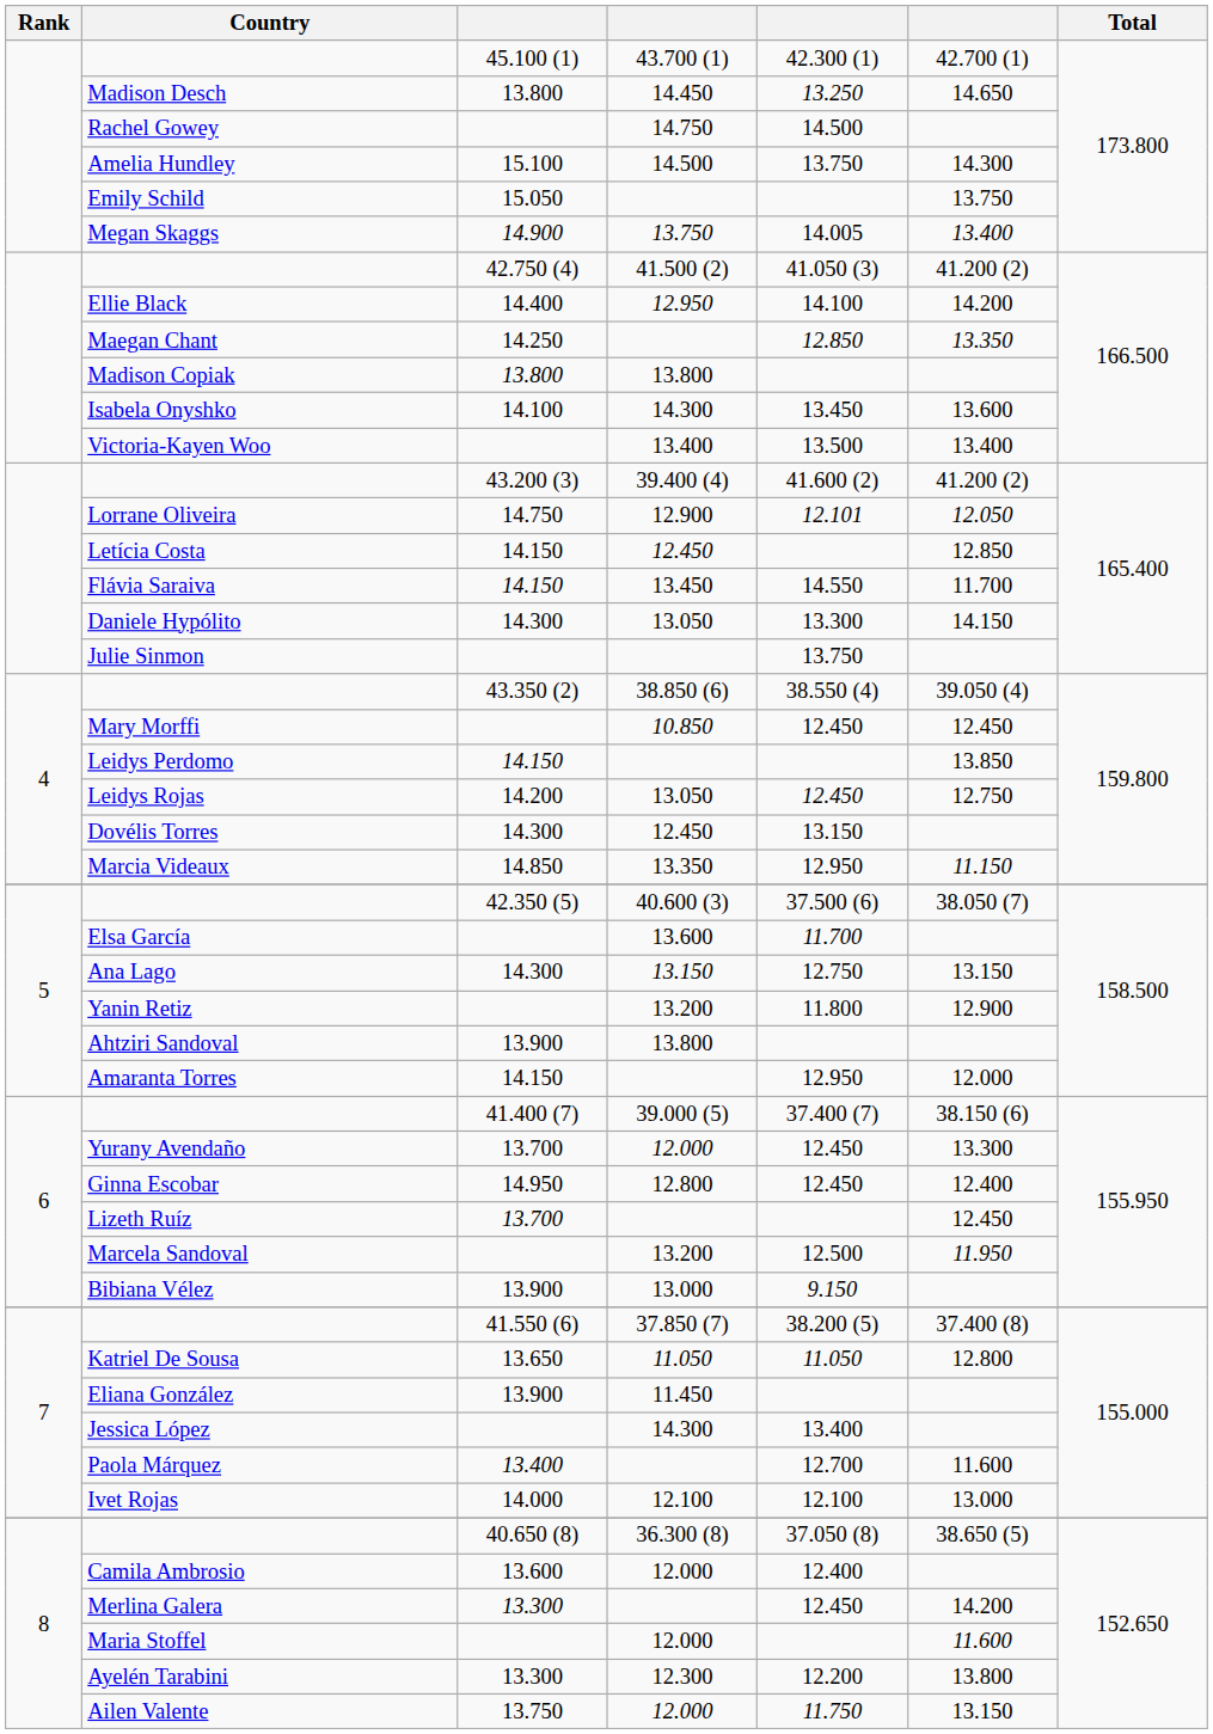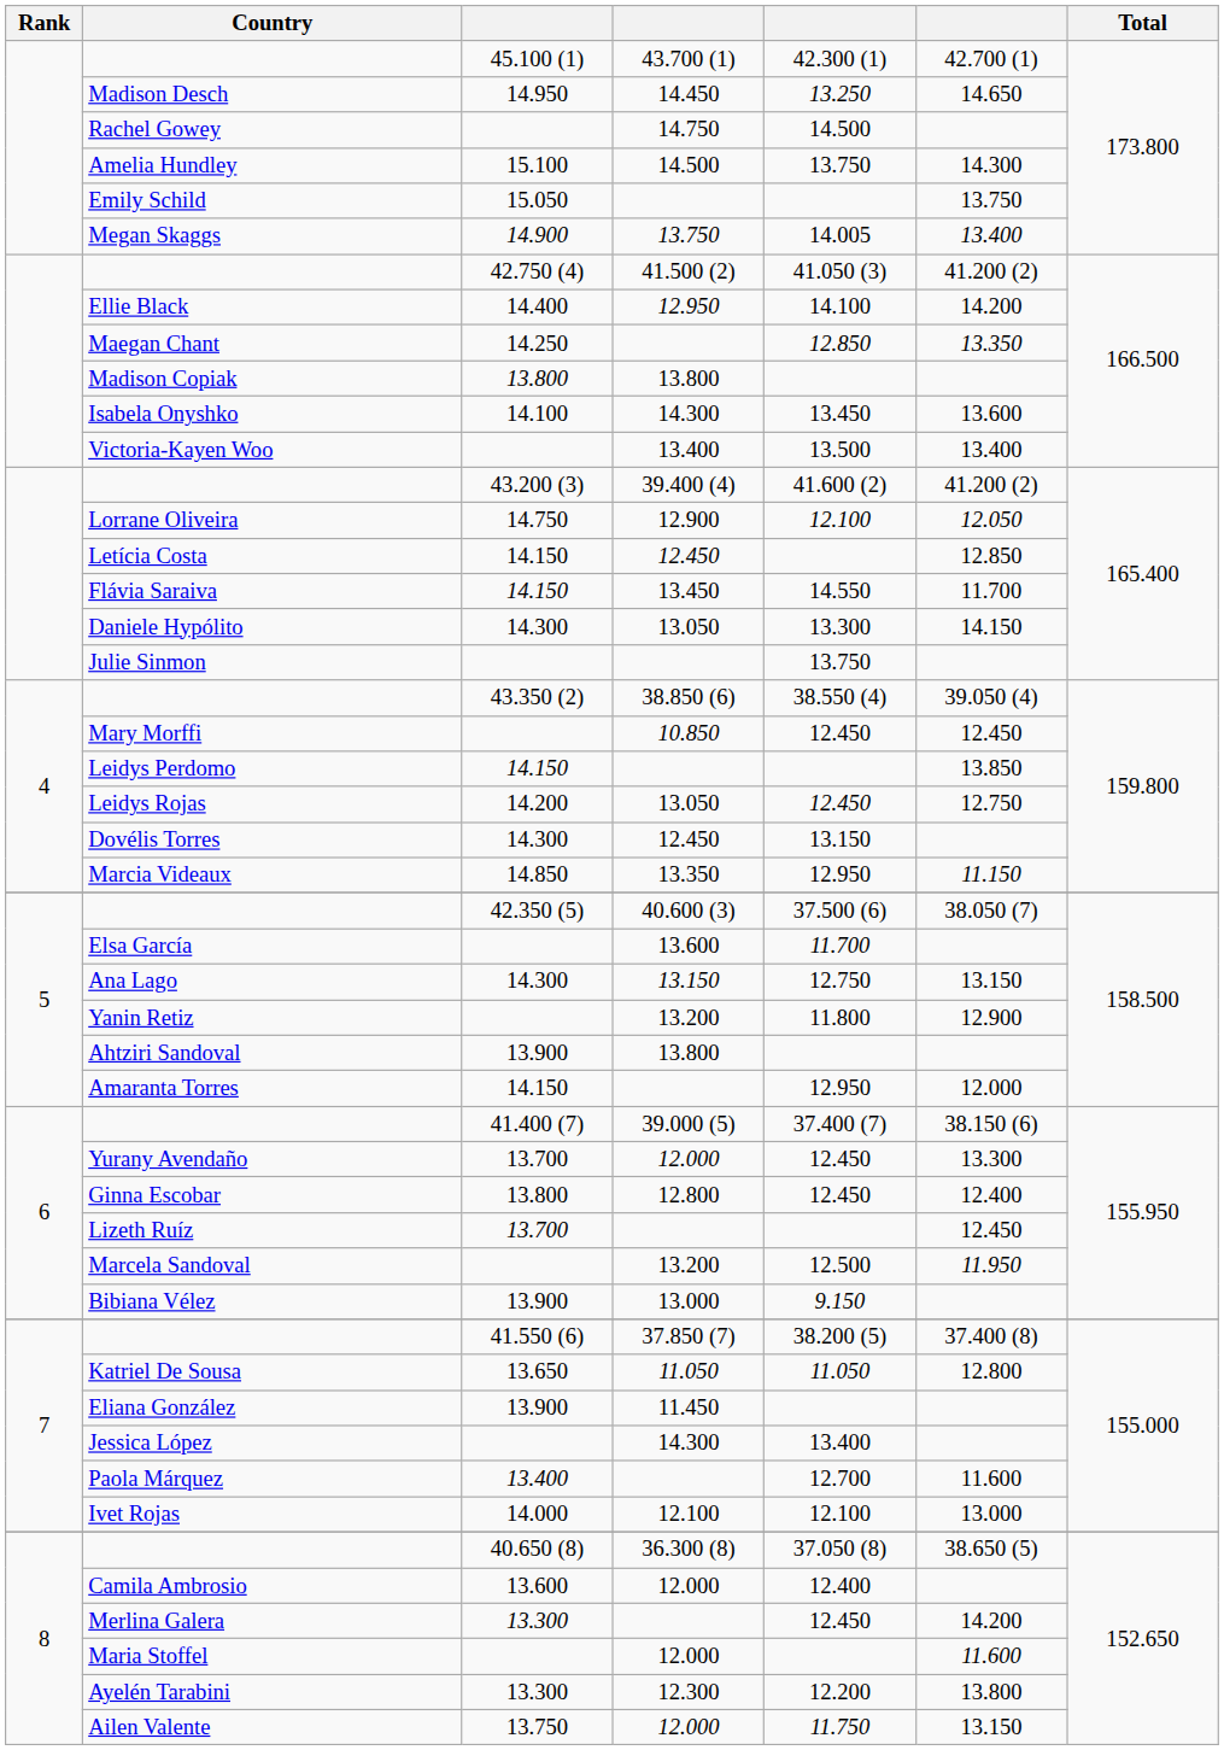Madison Desch | column 3: 13.800 -> 14.950
Lorrane Oliveira | column 5: 12.101 -> 12.100
Ginna Escobar | column 3: 14.950 -> 13.800
